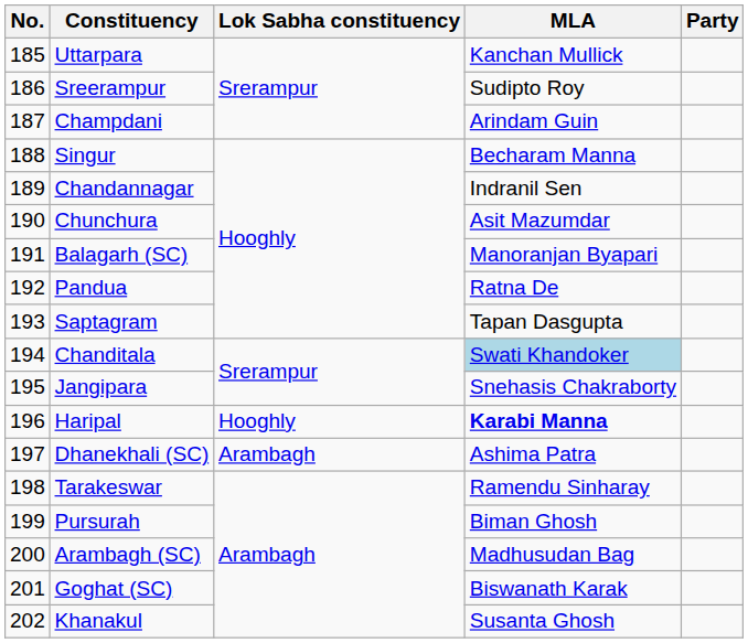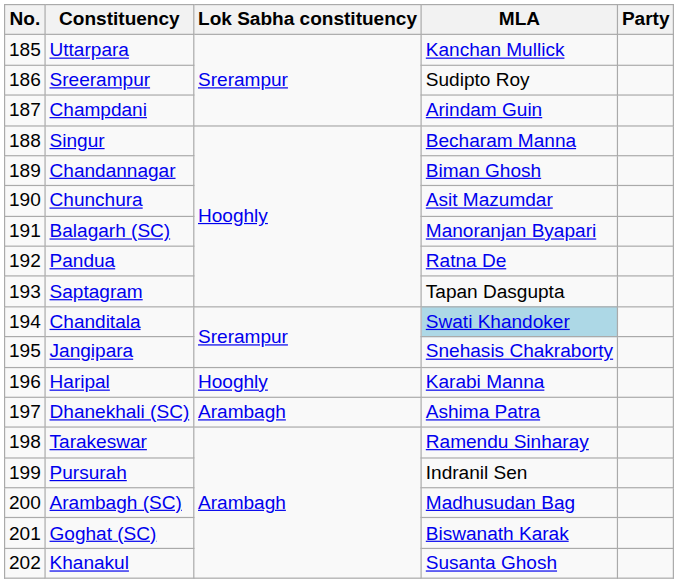Chandannagar | MLA: Indranil Sen -> Biman Ghosh
Haripal | MLA: bold -> normal
Pursurah | MLA: Biman Ghosh -> Indranil Sen
